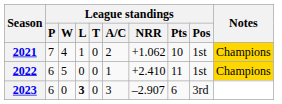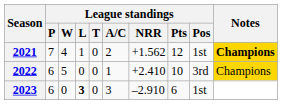2021 | League standings / NRR: +1.062 -> +1.562
2021 | League standings / Pts: 10 -> 12
2021 | Notes: normal -> bold
2022 | League standings / Pts: 11 -> 10
2022 | League standings / Pos: 1st -> 3rd
2023 | League standings / NRR: –2.907 -> –2.910
2023 | League standings / Pos: 3rd -> 1st
